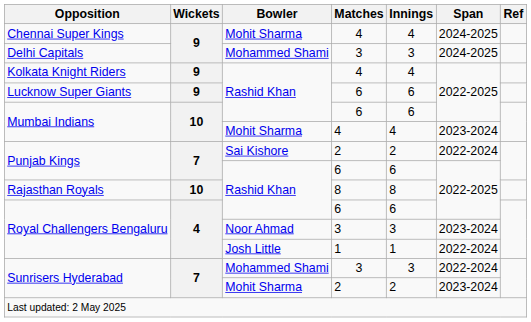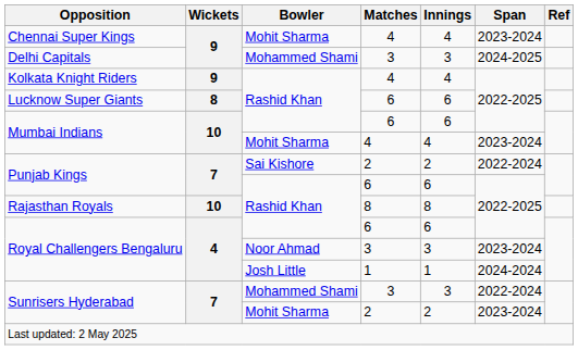Chennai Super Kings | Span: 2024-2025 -> 2023-2024
Lucknow Super Giants | Wickets: 9 -> 8
Royal Challengers Bengaluru / Josh Little | Span: 2022-2024 -> 2024-2024
